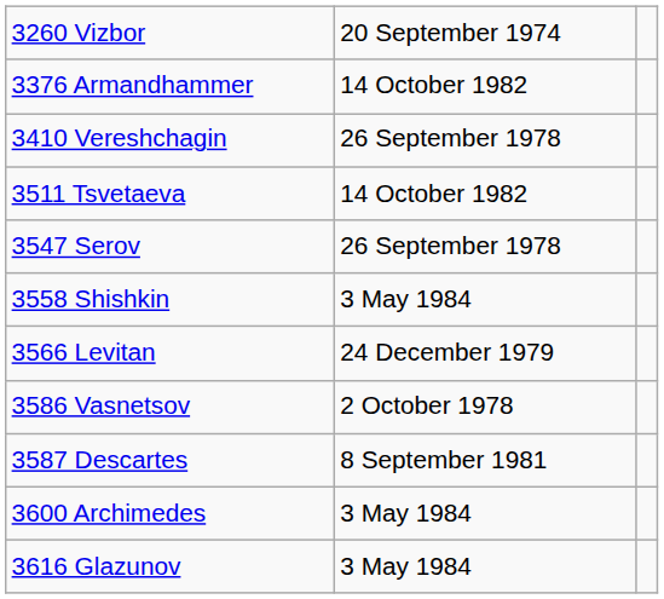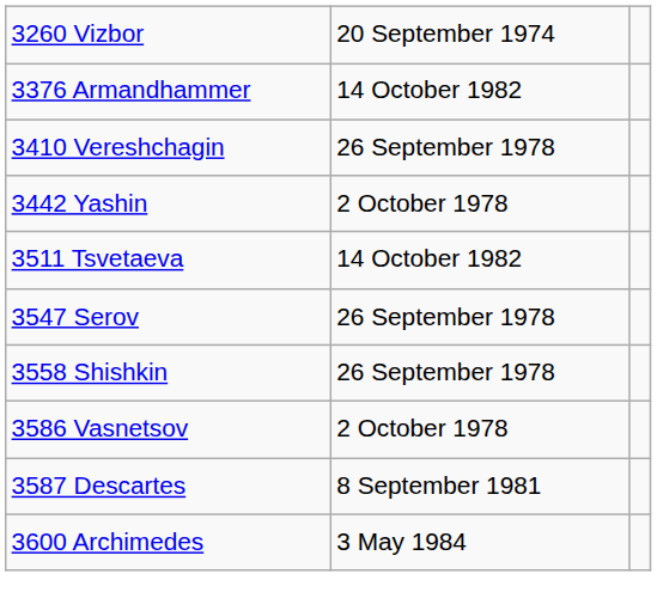+ row: 3442 Yashin | 2 October 1978
3558 Shishkin | column 2: 3 May 1984 -> 26 September 1978
- row: 3566 Levitan | 24 December 1979
- row: 3616 Glazunov | 3 May 1984
